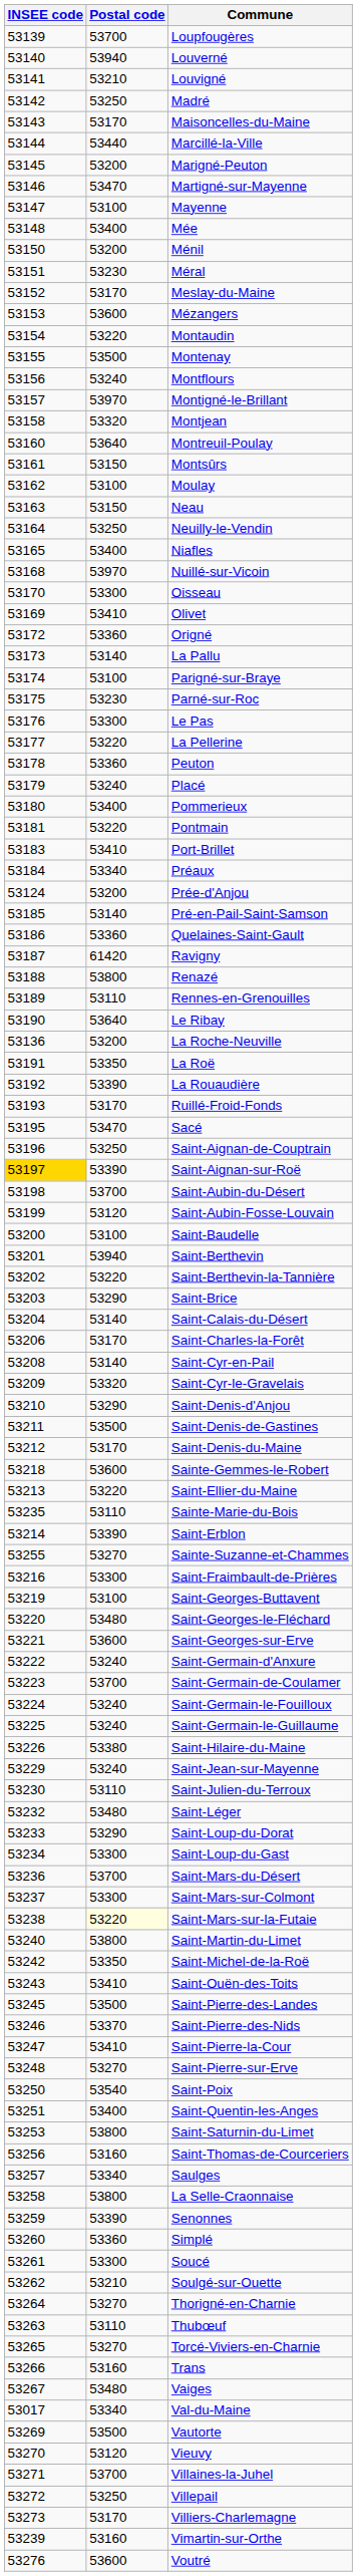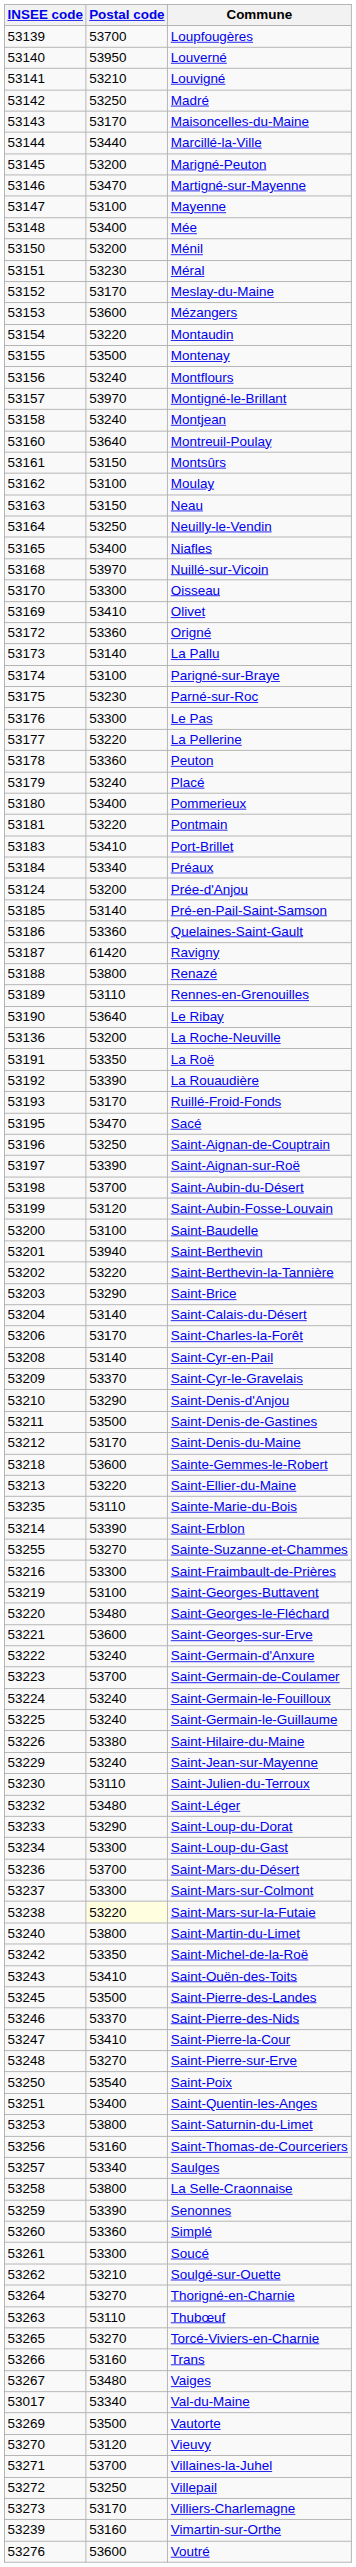Louverné | Postal code: 53940 -> 53950
Montjean | Postal code: 53320 -> 53240
Saint-Aignan-sur-Roë | INSEE code: gold background -> no background
Saint-Cyr-le-Gravelais | Postal code: 53320 -> 53370
